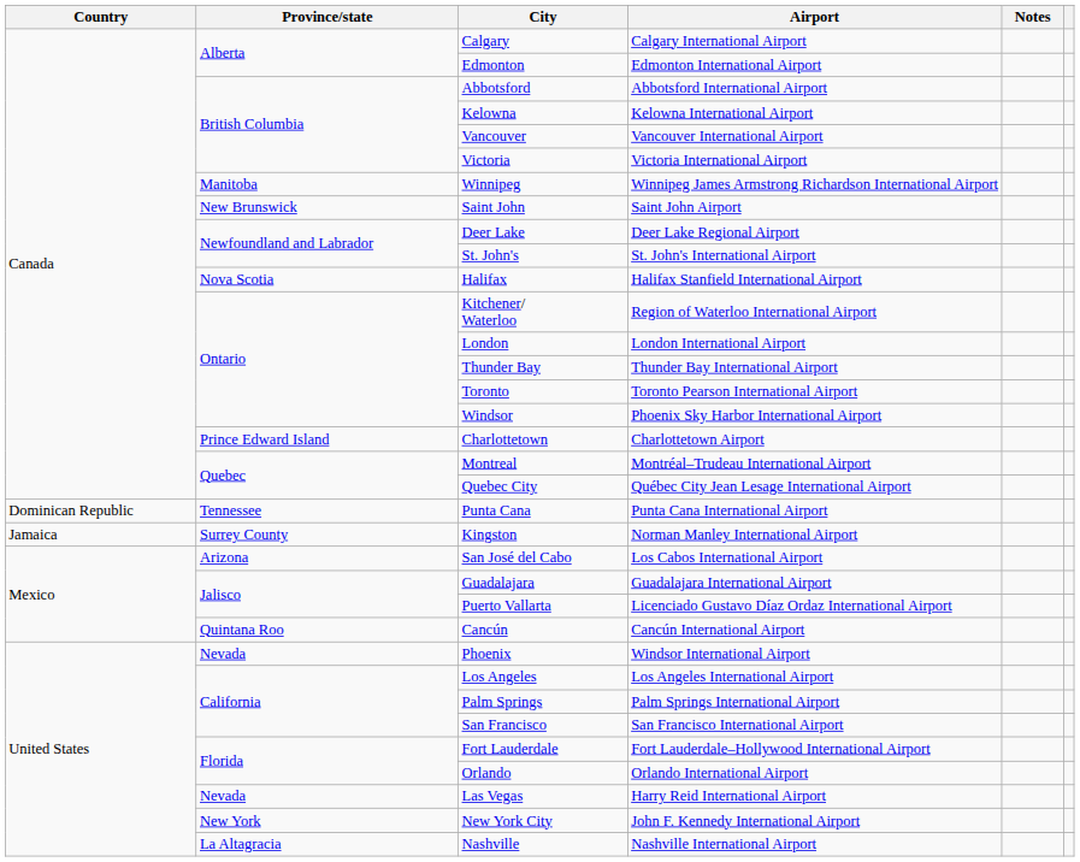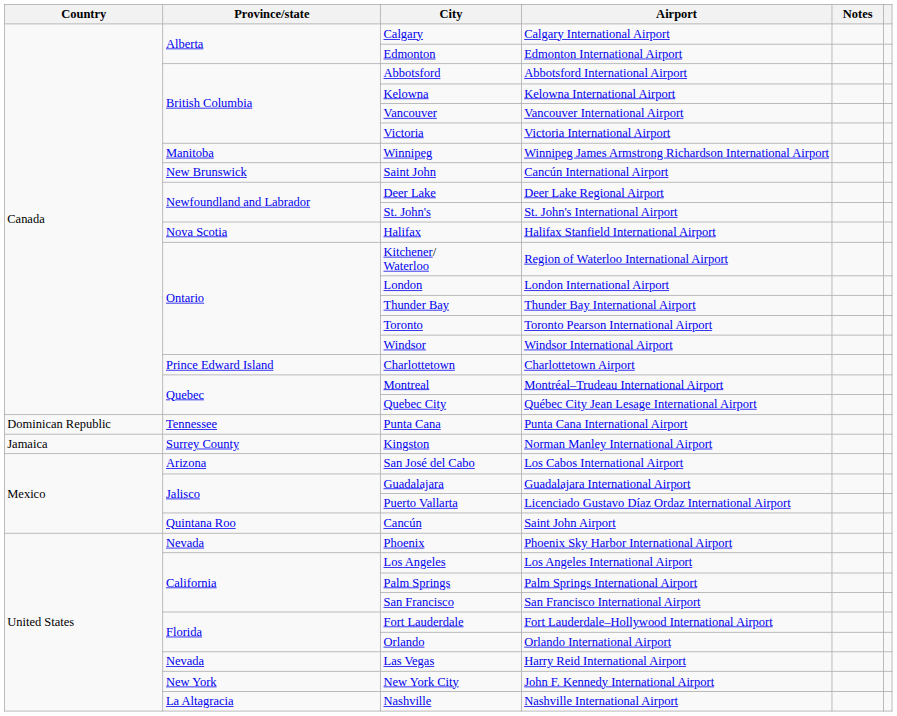Saint John | Airport: Saint John Airport -> Cancún International Airport
Windsor | Airport: Phoenix Sky Harbor International Airport -> Windsor International Airport
Cancún | Airport: Cancún International Airport -> Saint John Airport
Phoenix | Airport: Windsor International Airport -> Phoenix Sky Harbor International Airport
